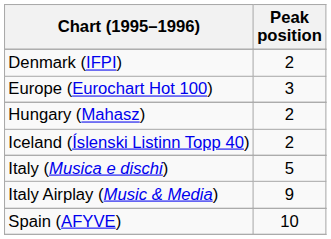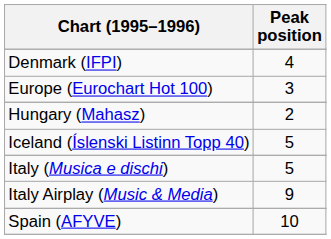Denmark (IFPI) | Peak position: 2 -> 4
Iceland (Íslenski Listinn Topp 40) | Peak position: 2 -> 5
